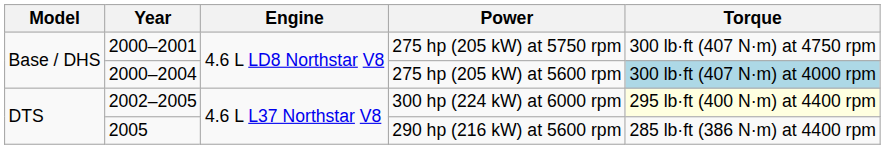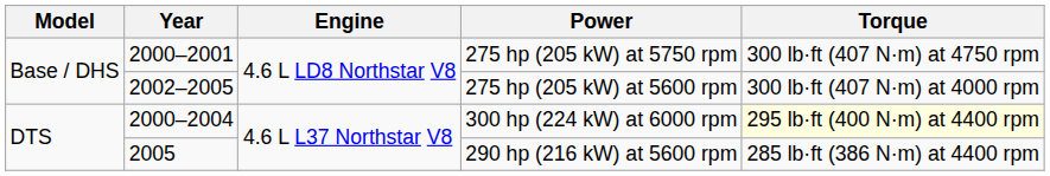275 hp (205 kW) at 5600 rpm | Year: 2000–2004 -> 2002–2005
275 hp (205 kW) at 5600 rpm | Torque: lightblue background -> no background
300 hp (224 kW) at 6000 rpm | Year: 2002–2005 -> 2000–2004
